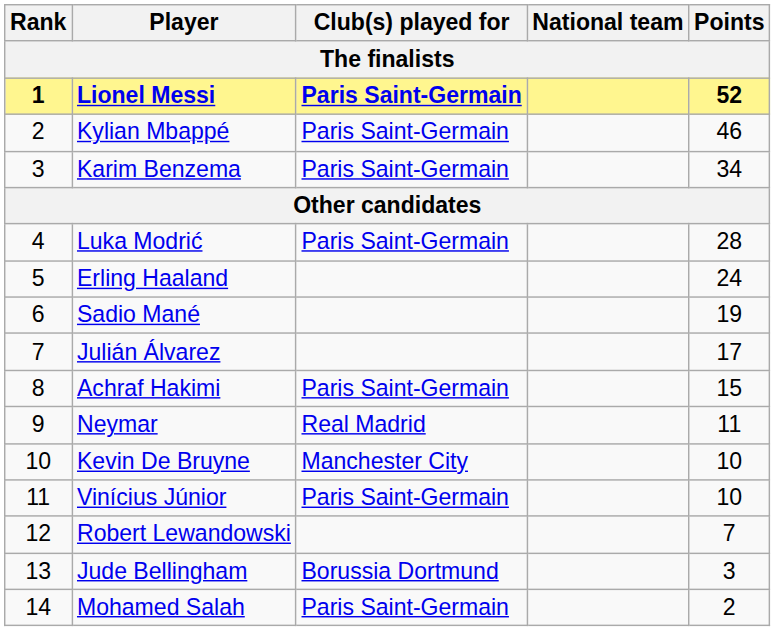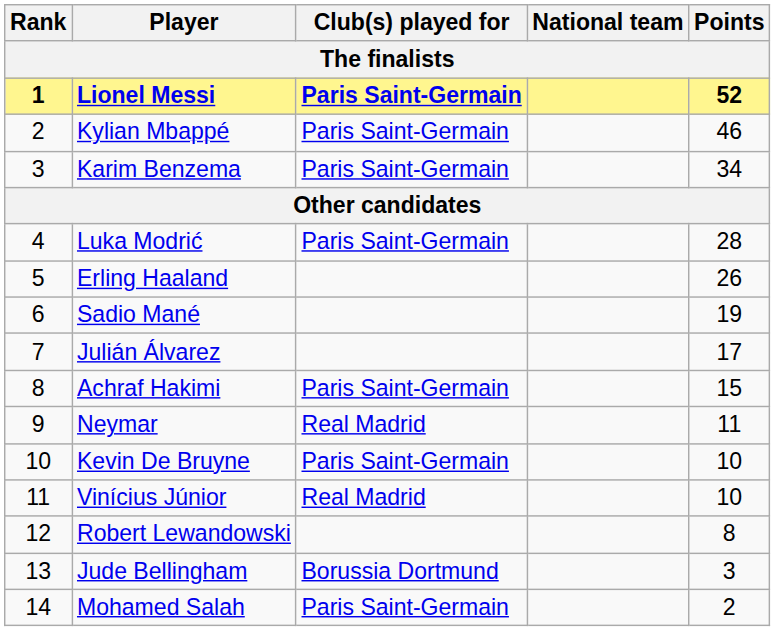Erling Haaland | Points: 24 -> 26
Kevin De Bruyne | Club(s) played for: Manchester City -> Paris Saint-Germain
Vinícius Júnior | Club(s) played for: Paris Saint-Germain -> Real Madrid
Robert Lewandowski | Points: 7 -> 8
